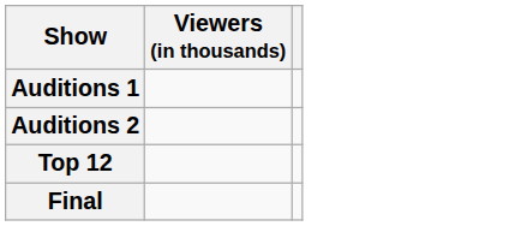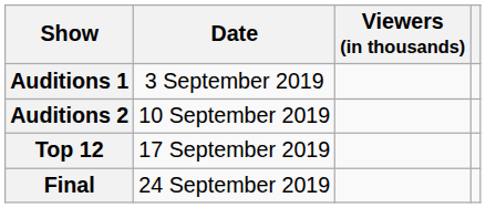+ column: Date | 3 September 2019 | 10 September 2019 | 17 September 2019 | 24 September 2019
